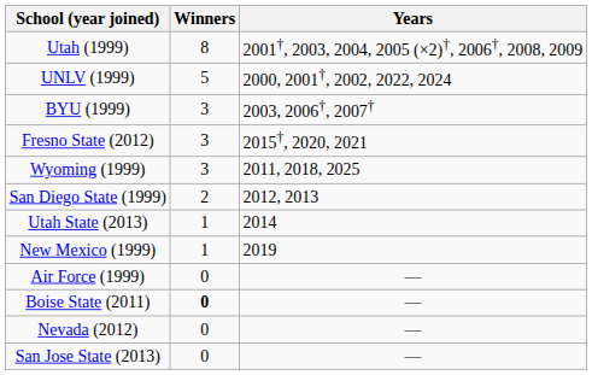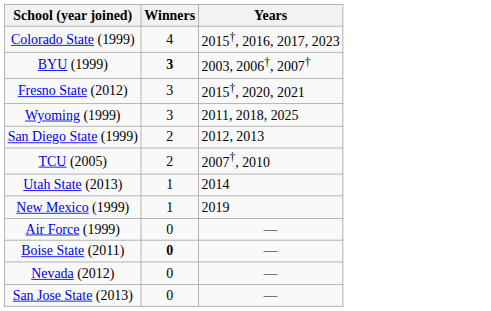- row: Utah (1999) | 8 | 2001†, 2003, 2004, 2005 (×2)†, 2006†, 2008, 2009
- row: UNLV (1999) | 5 | 2000, 2001†, 2002, 2022, 2024
+ row: Colorado State (1999) | 4 | 2015†, 2016, 2017, 2023
BYU (1999) | Winners: normal -> bold
+ row: TCU (2005) | 2 | 2007†, 2010
